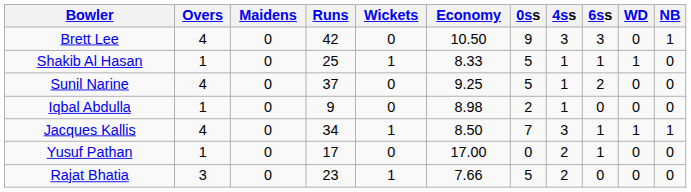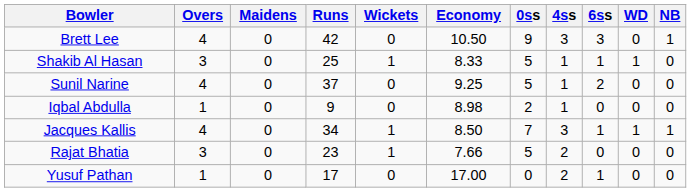Shakib Al Hasan | Overs: 1 -> 3
rows swapped: Rajat Bhatia <-> Yusuf Pathan
